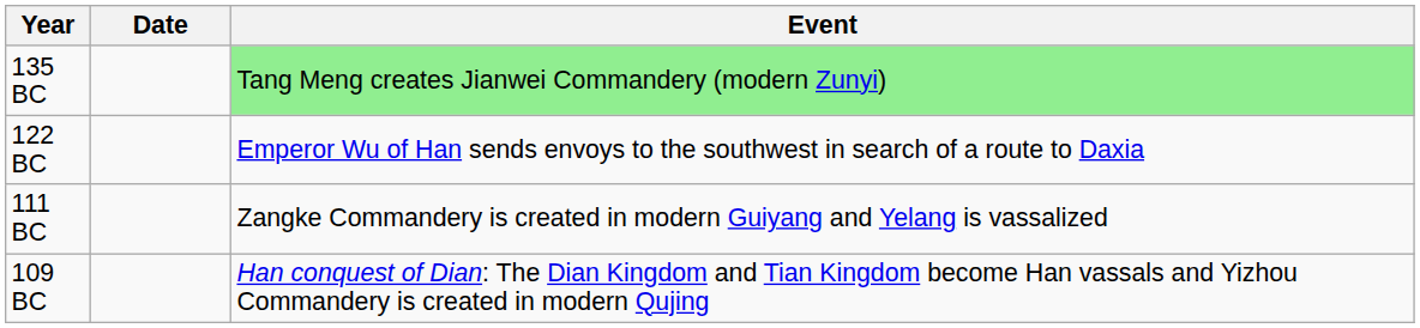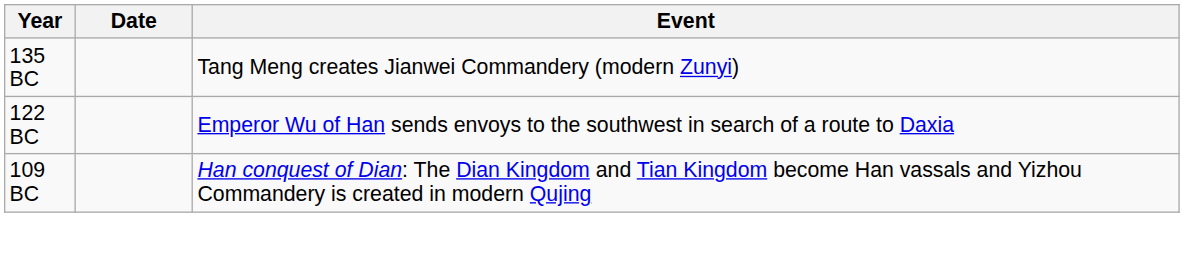135 BC | Event: lightgreen background -> no background
- row: 111 BC | Zangke Commandery is created in modern Guiyang and Yelang is vassalized
